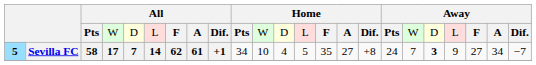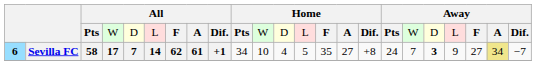Sevilla FC | column 1: 5 -> 6
Sevilla FC | column 22: no background -> khaki background
